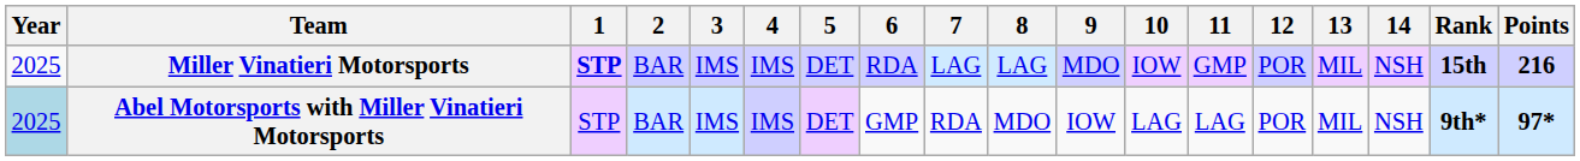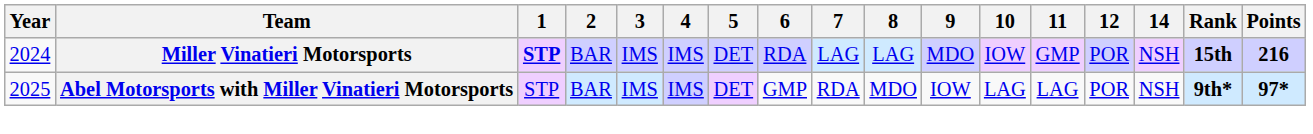- column: 13 | MIL | MIL
Miller Vinatieri Motorsports | Year: 2025 -> 2024
Abel Motorsports with Miller Vinatieri Motorsports | Year: lightblue background -> no background
